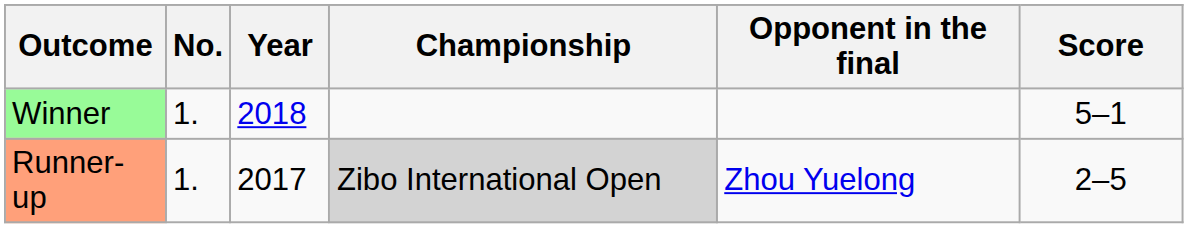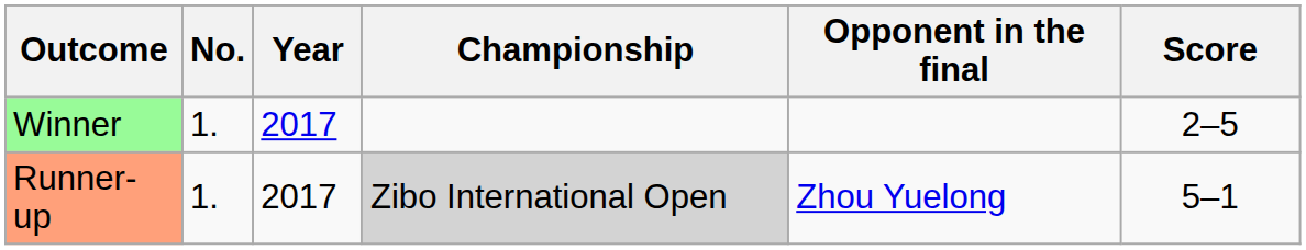Winner | Year: 2018 -> 2017
Winner | Score: 5–1 -> 2–5
Runner-up | Score: 2–5 -> 5–1
